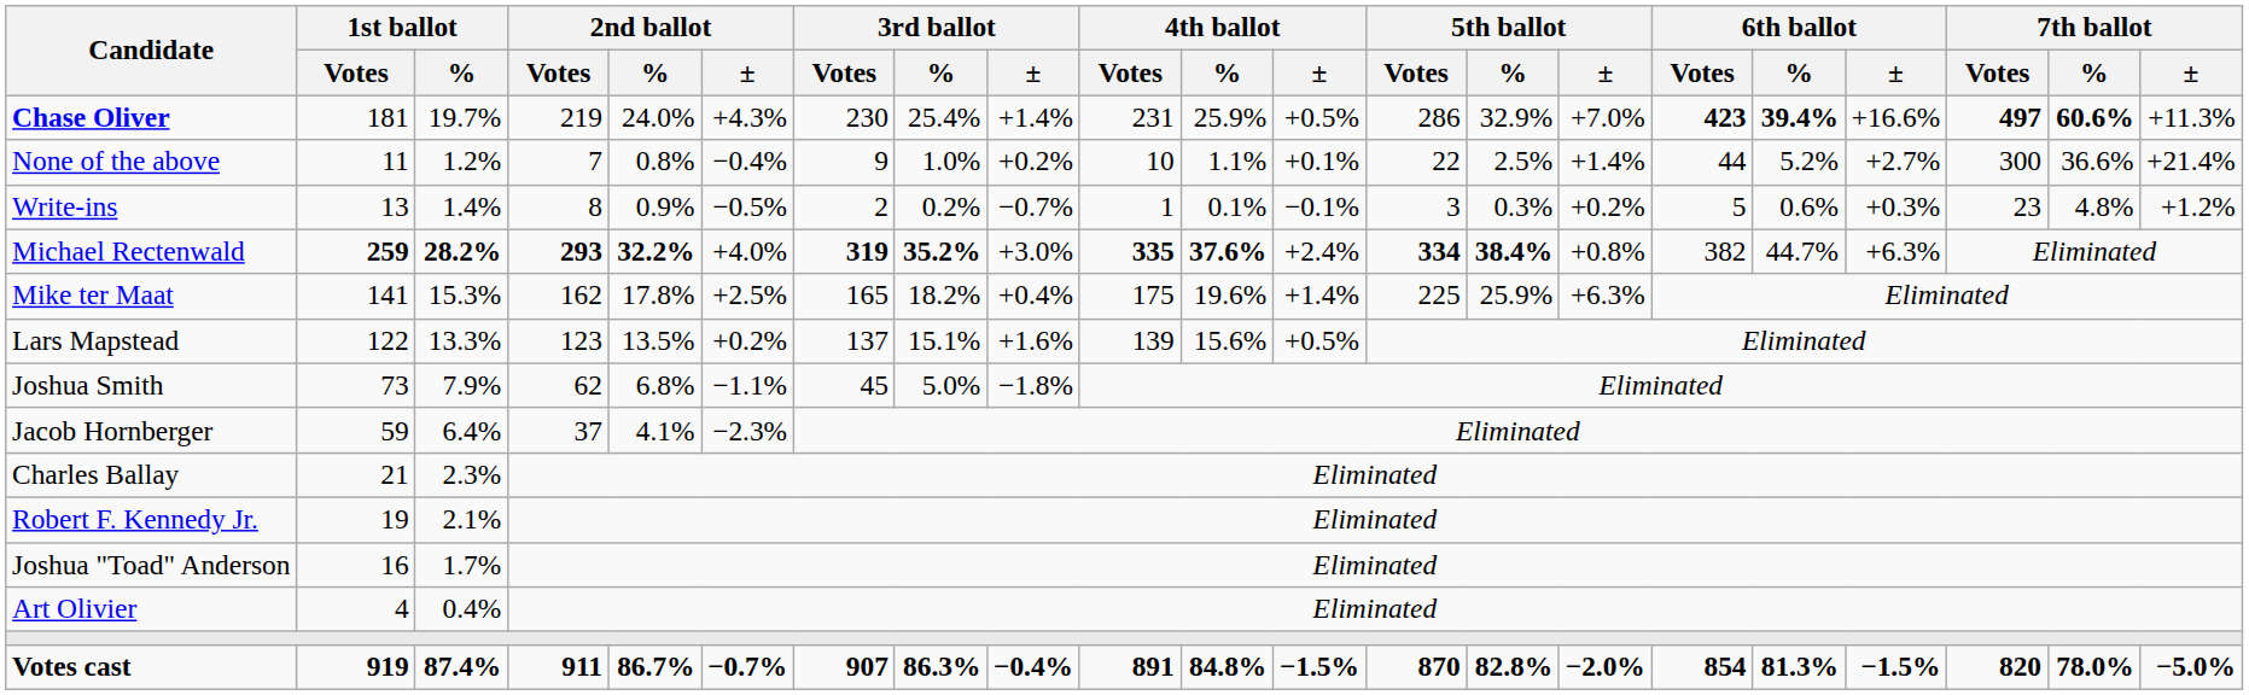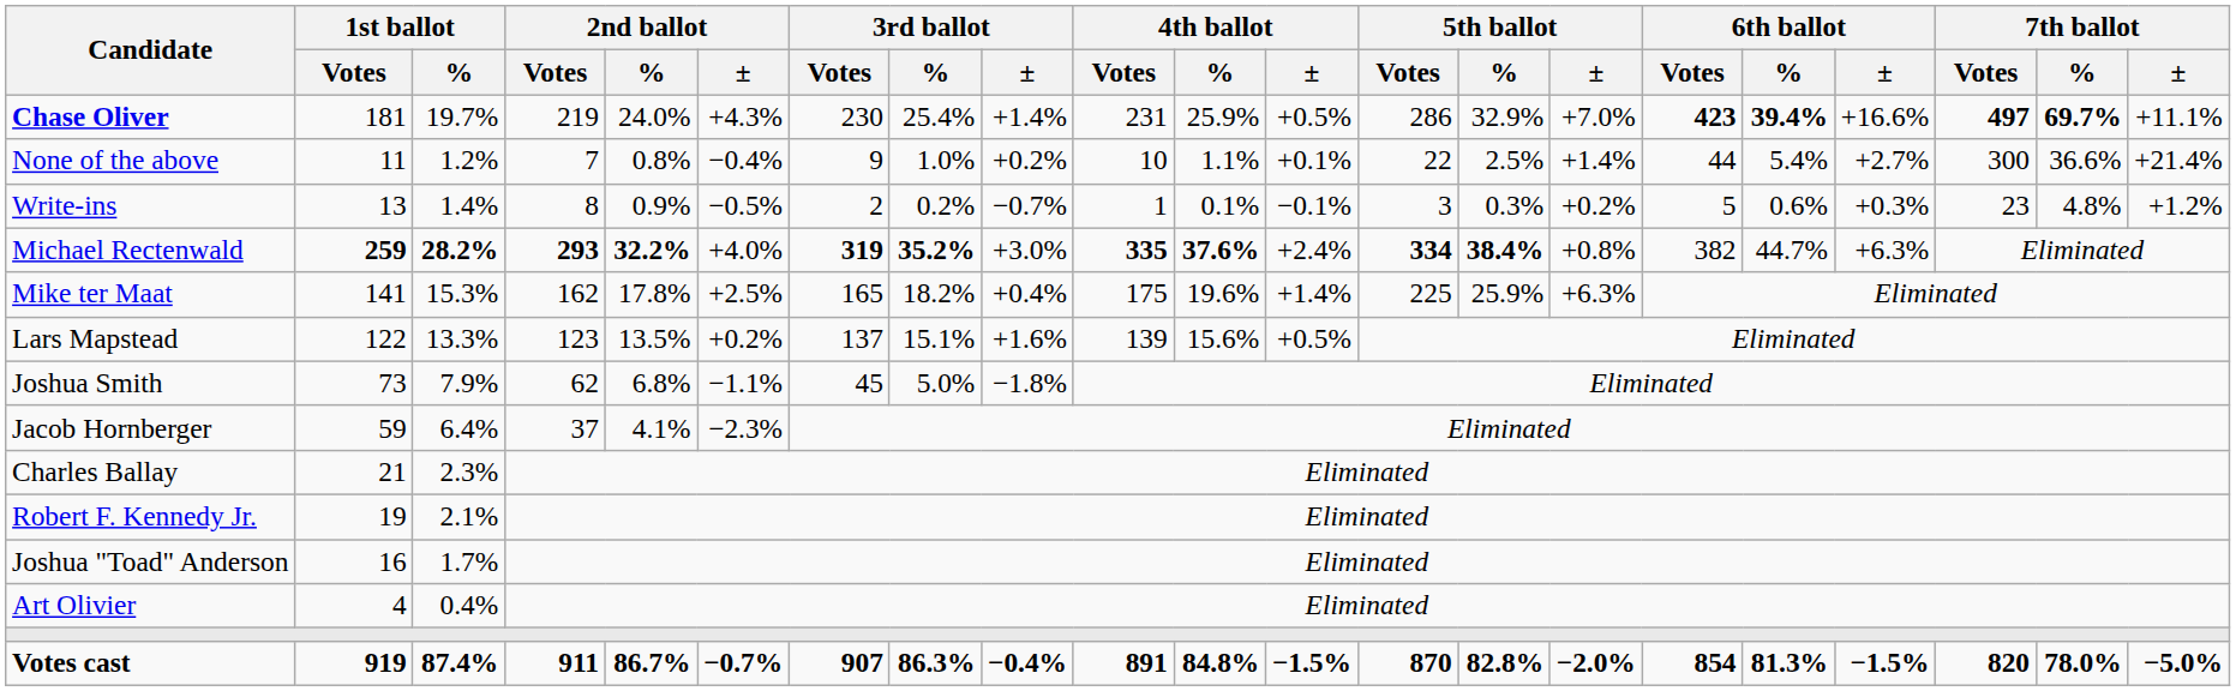Chase Oliver | 7th ballot / %: 60.6% -> 69.7%
Chase Oliver | 7th ballot / ±: +11.3% -> +11.1%
None of the above | 6th ballot / %: 5.2% -> 5.4%
